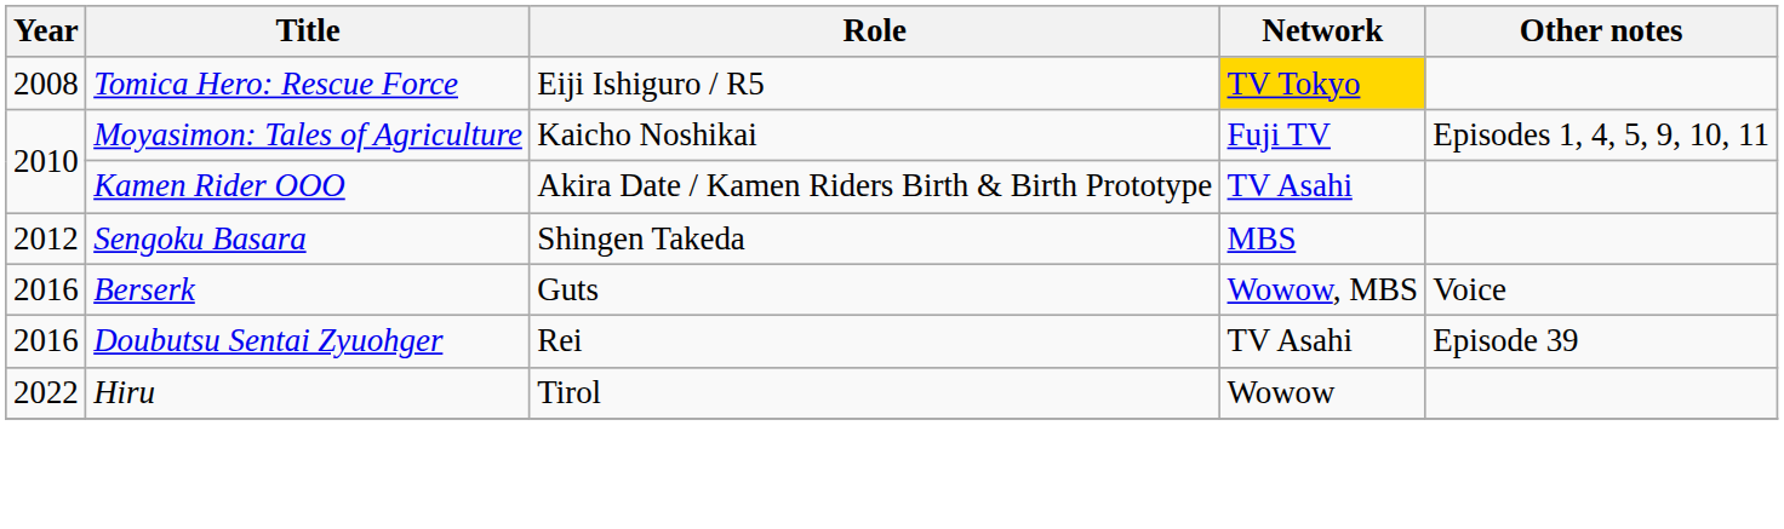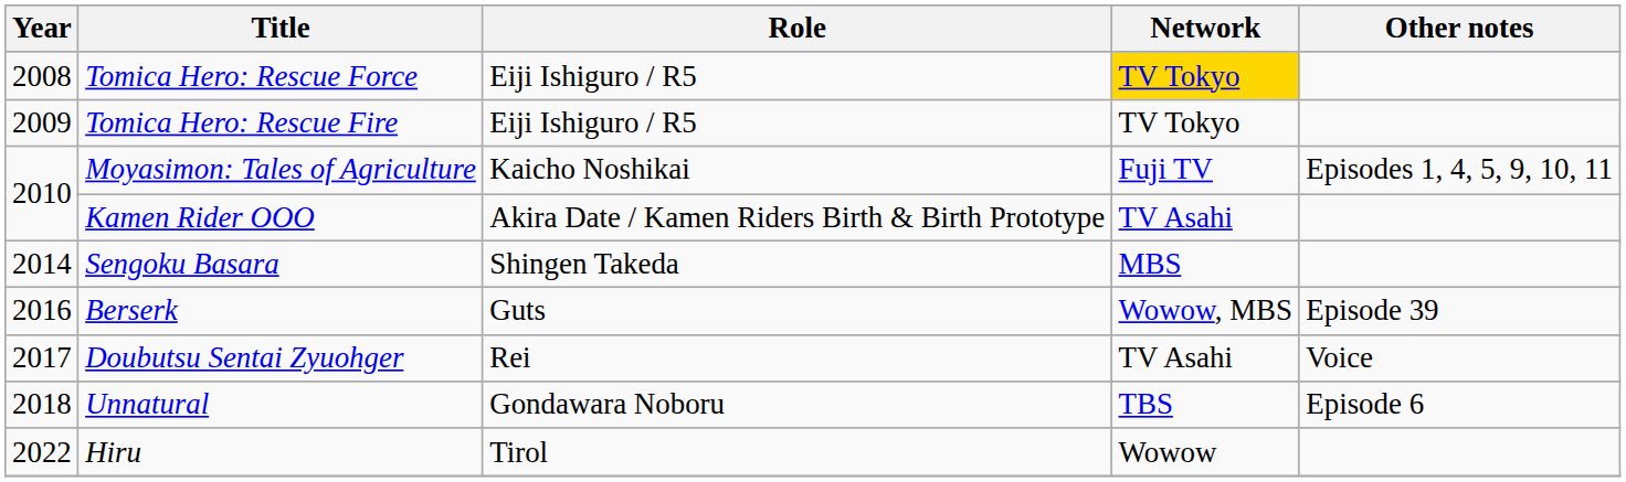+ row: 2009 | Tomica Hero: Rescue Fire | Eiji Ishiguro / R5 | TV Tokyo
Sengoku Basara | Year: 2012 -> 2014
Berserk | Other notes: Voice -> Episode 39
Doubutsu Sentai Zyuohger | Year: 2016 -> 2017
Doubutsu Sentai Zyuohger | Other notes: Episode 39 -> Voice
+ row: 2018 | Unnatural | Gondawara Noboru | TBS | Episode 6
